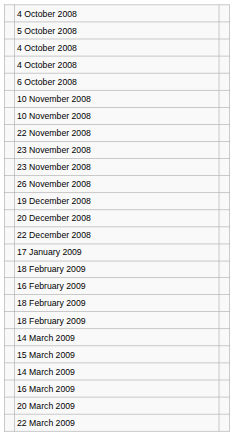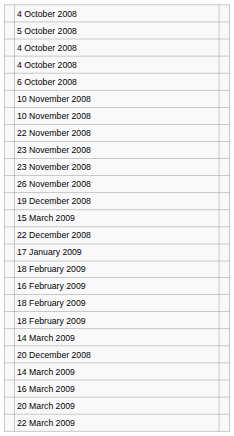rows swapped: 20 December 2008 <-> 15 March 2009
